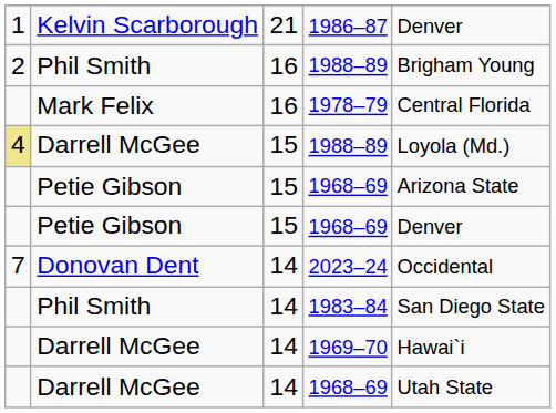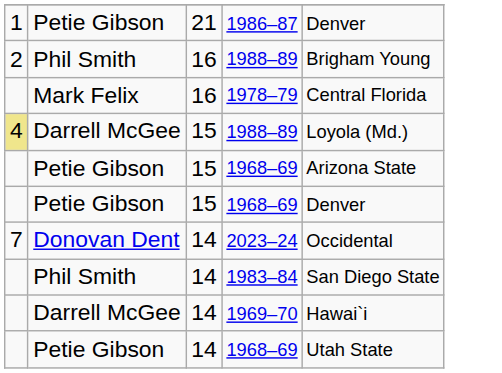1986–87 | column 2: Kelvin Scarborough -> Petie Gibson
14 / 1968–69 | column 2: Darrell McGee -> Petie Gibson
